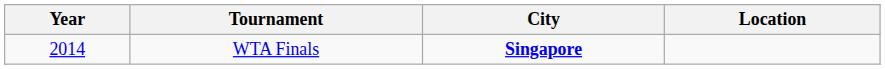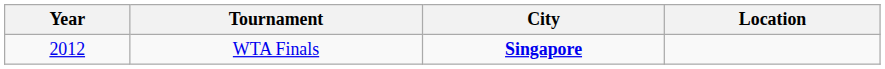WTA Finals | Year: 2014 -> 2012
